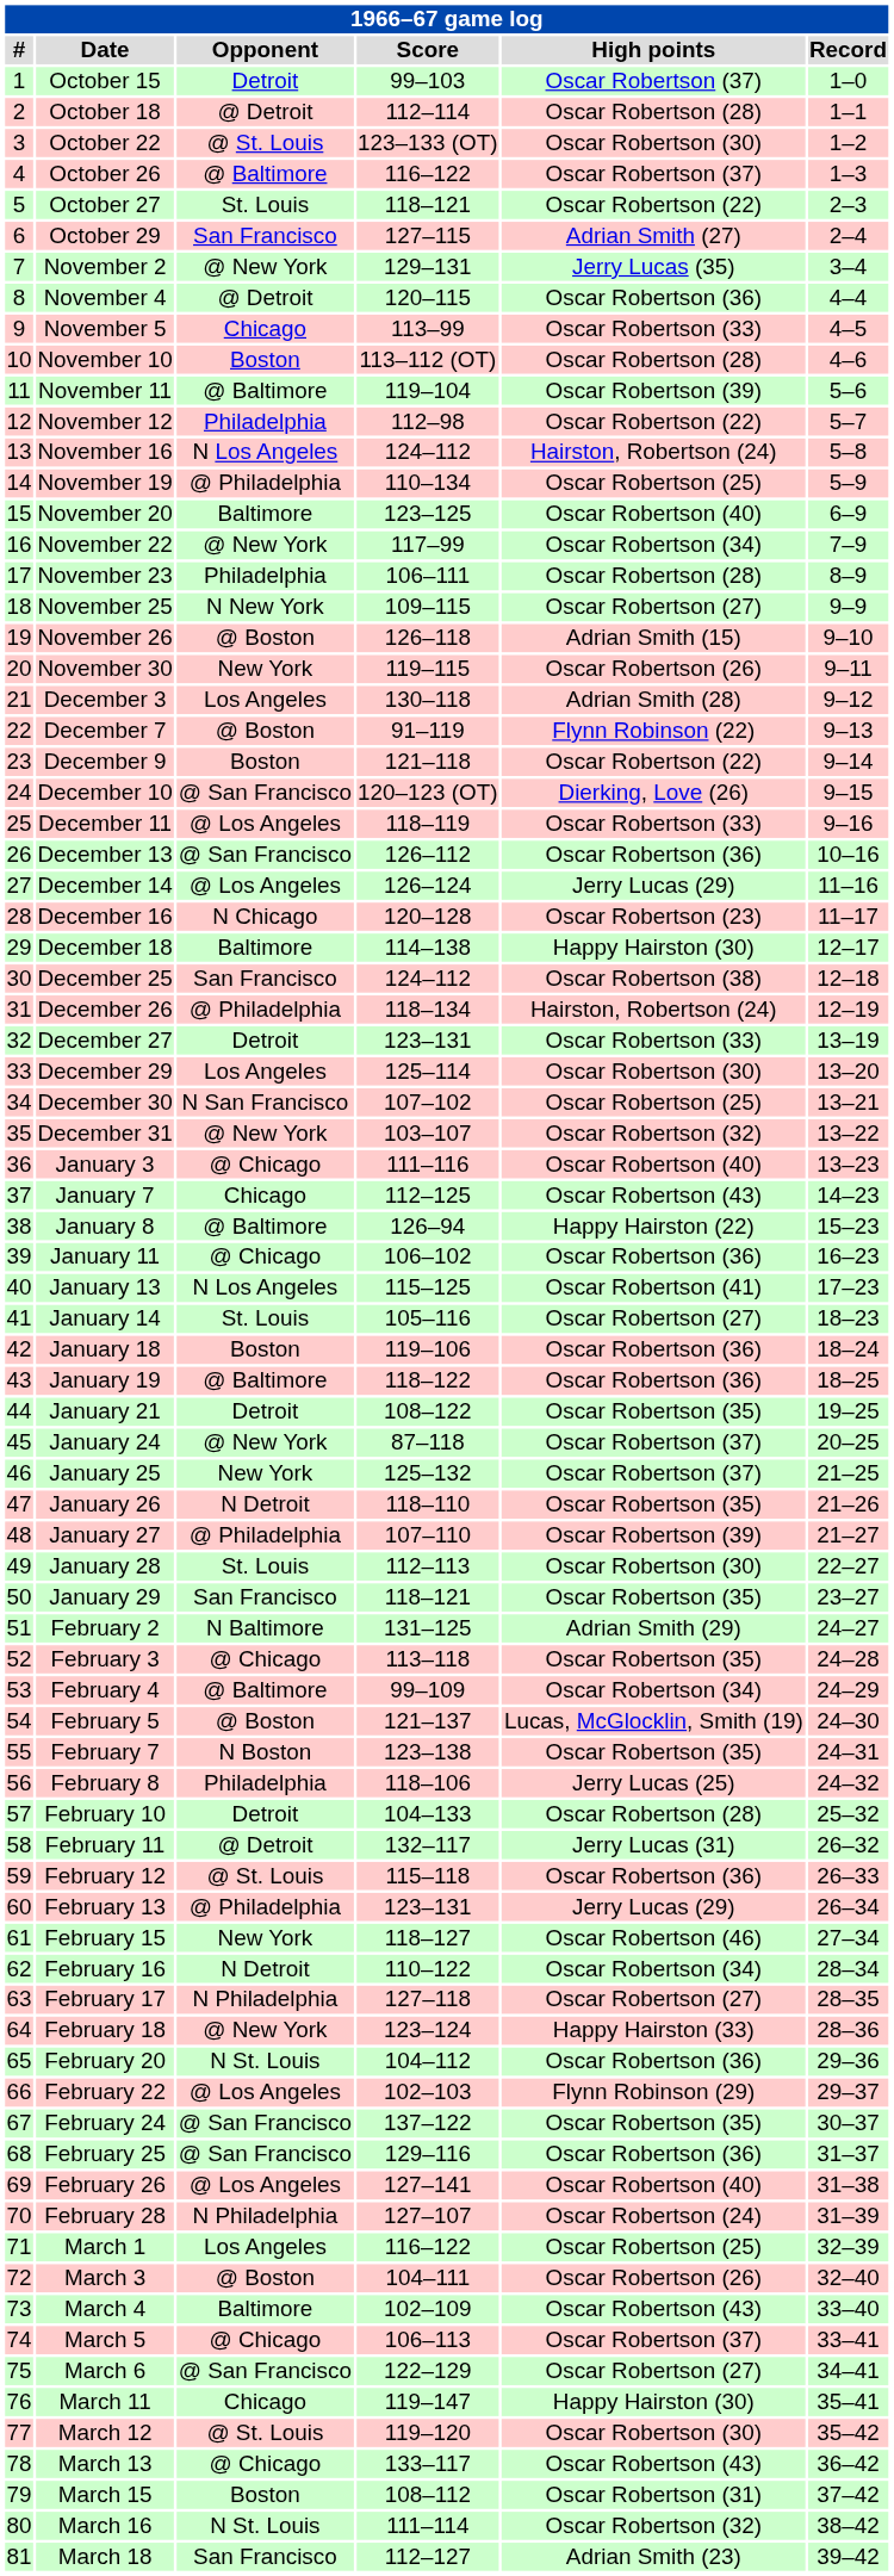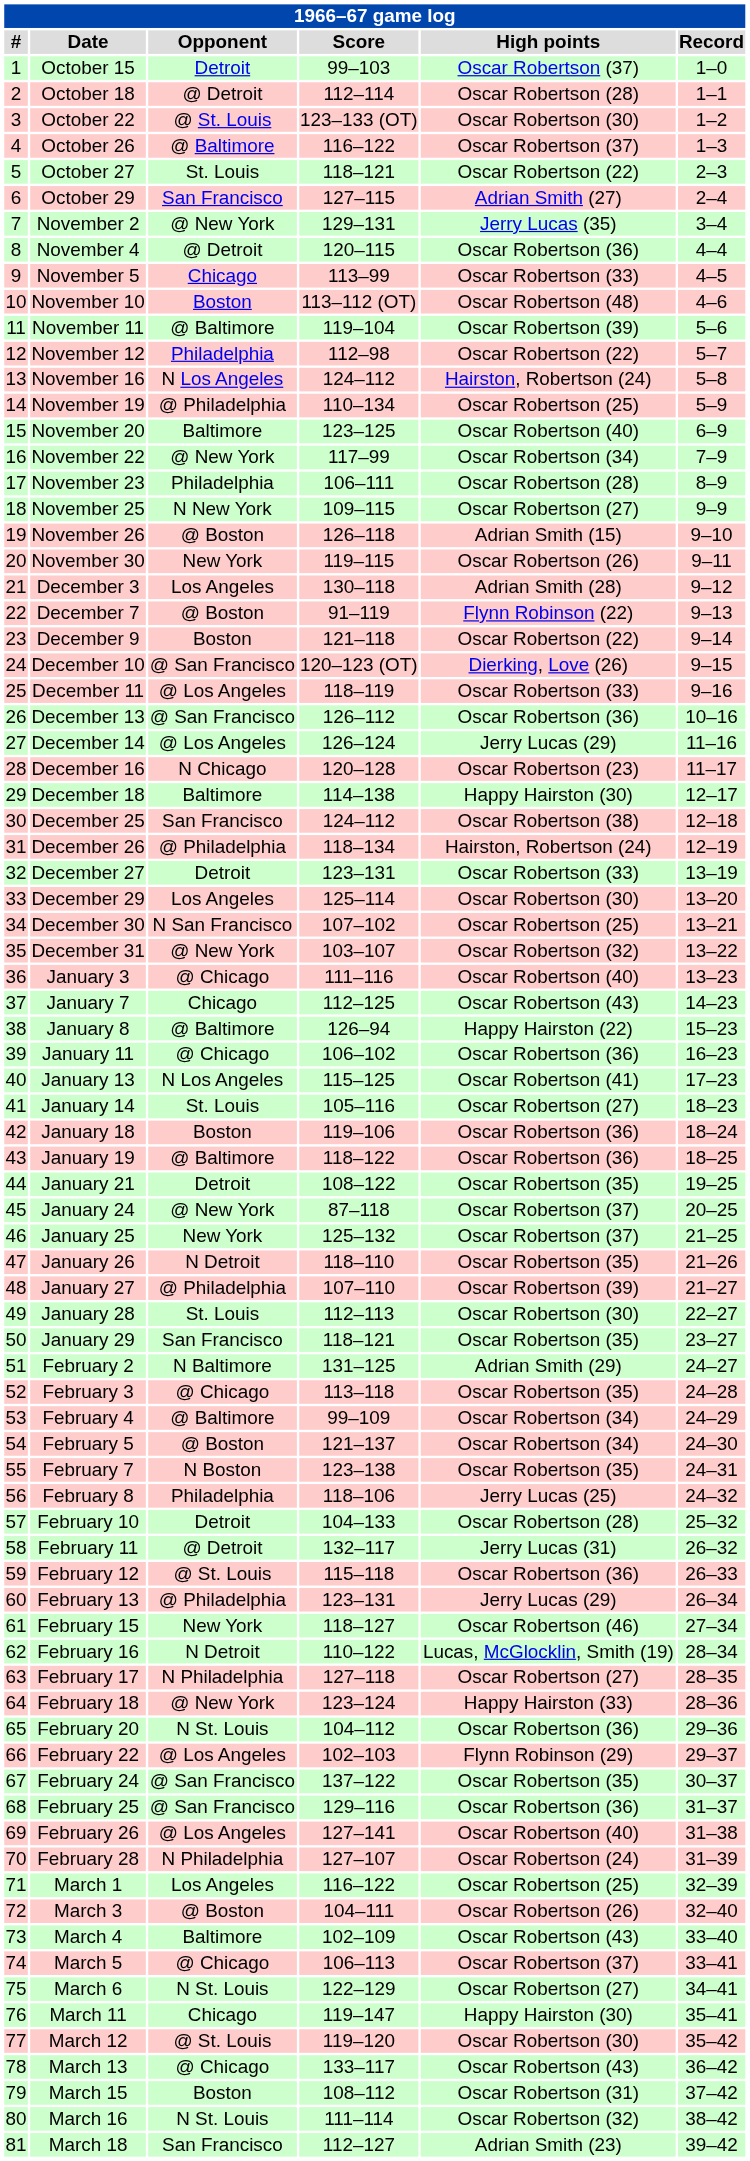November 10 | High points: Oscar Robertson (28) -> Oscar Robertson (48)
February 5 | High points: Lucas, McGlocklin, Smith (19) -> Oscar Robertson (34)
February 16 | High points: Oscar Robertson (34) -> Lucas, McGlocklin, Smith (19)
March 6 | Opponent: @ San Francisco -> N St. Louis
